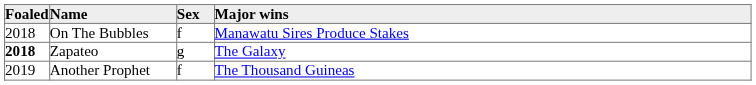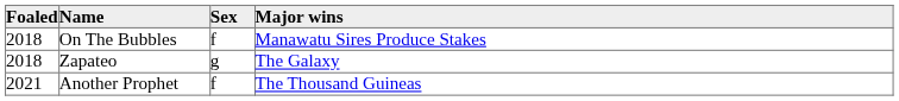Zapateo | Foaled: bold -> normal
Another Prophet | Foaled: 2019 -> 2021
